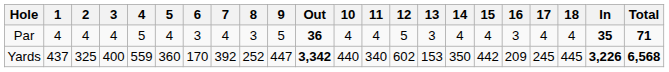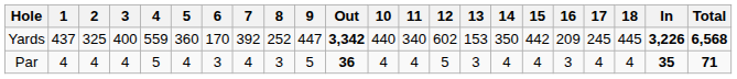rows swapped: Yards <-> Par
